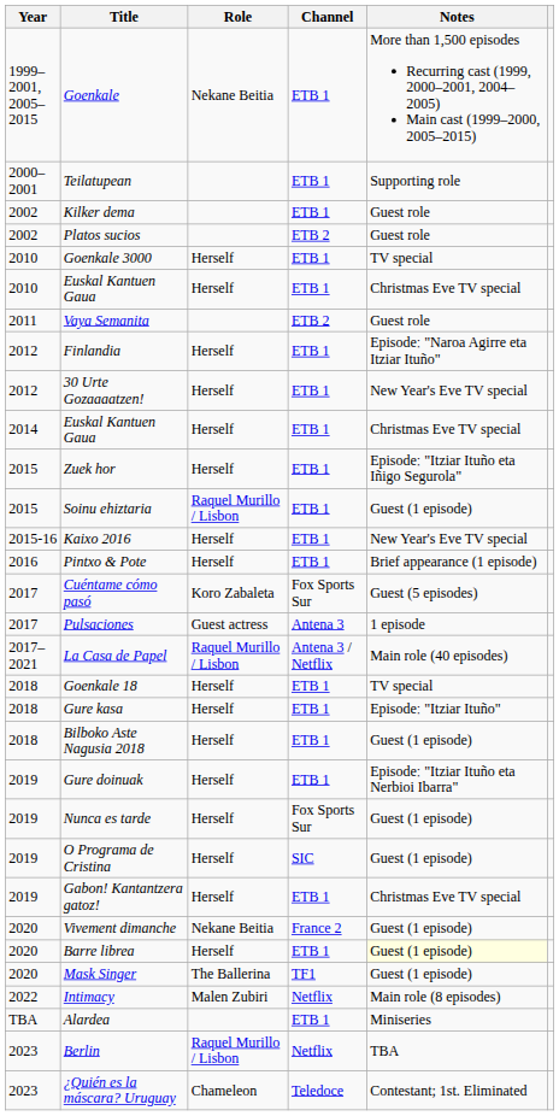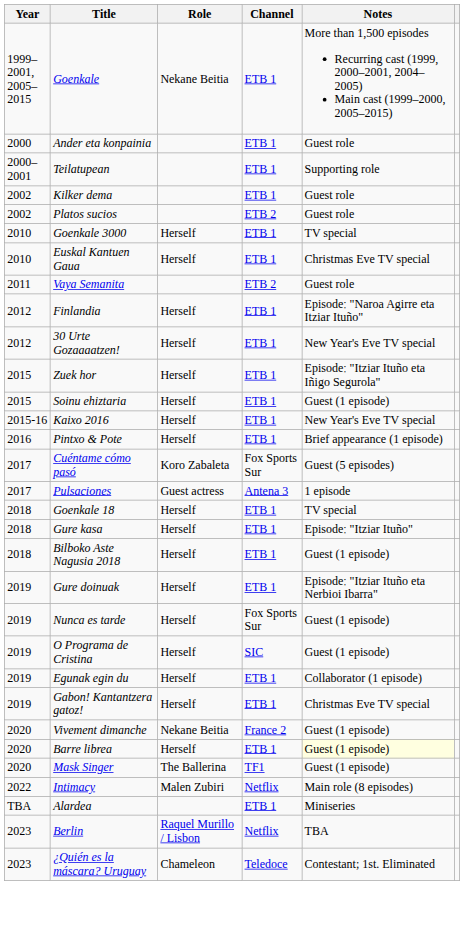+ row: 2000 | Ander eta konpainia | ETB 1 | Guest role
- row: 2014 | Euskal Kantuen Gaua | Herself | ETB 1 | Christmas Eve TV special
Soinu ehiztaria | Role: Raquel Murillo / Lisbon -> Herself
- row: 2017–2021 | La Casa de Papel | Raquel Murillo / Lisbon | Antena 3 / Netflix | Main role (40 episodes)
+ row: 2019 | Egunak egin du | Herself | ETB 1 | Collaborator (1 episode)
